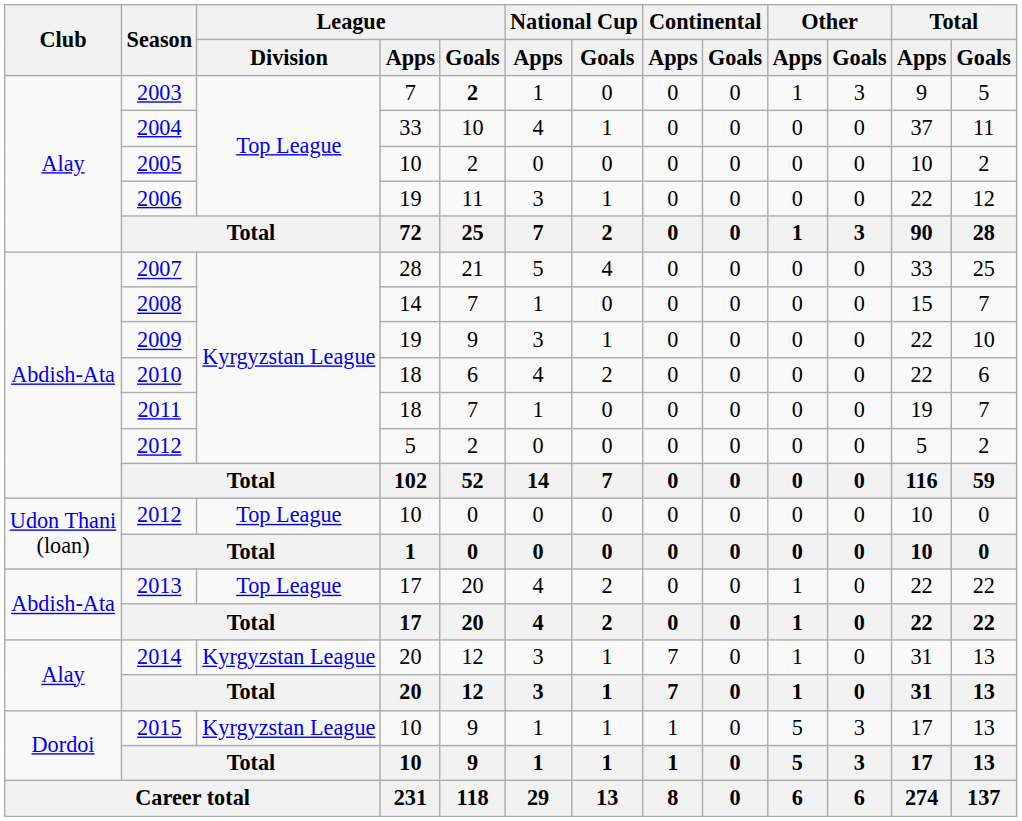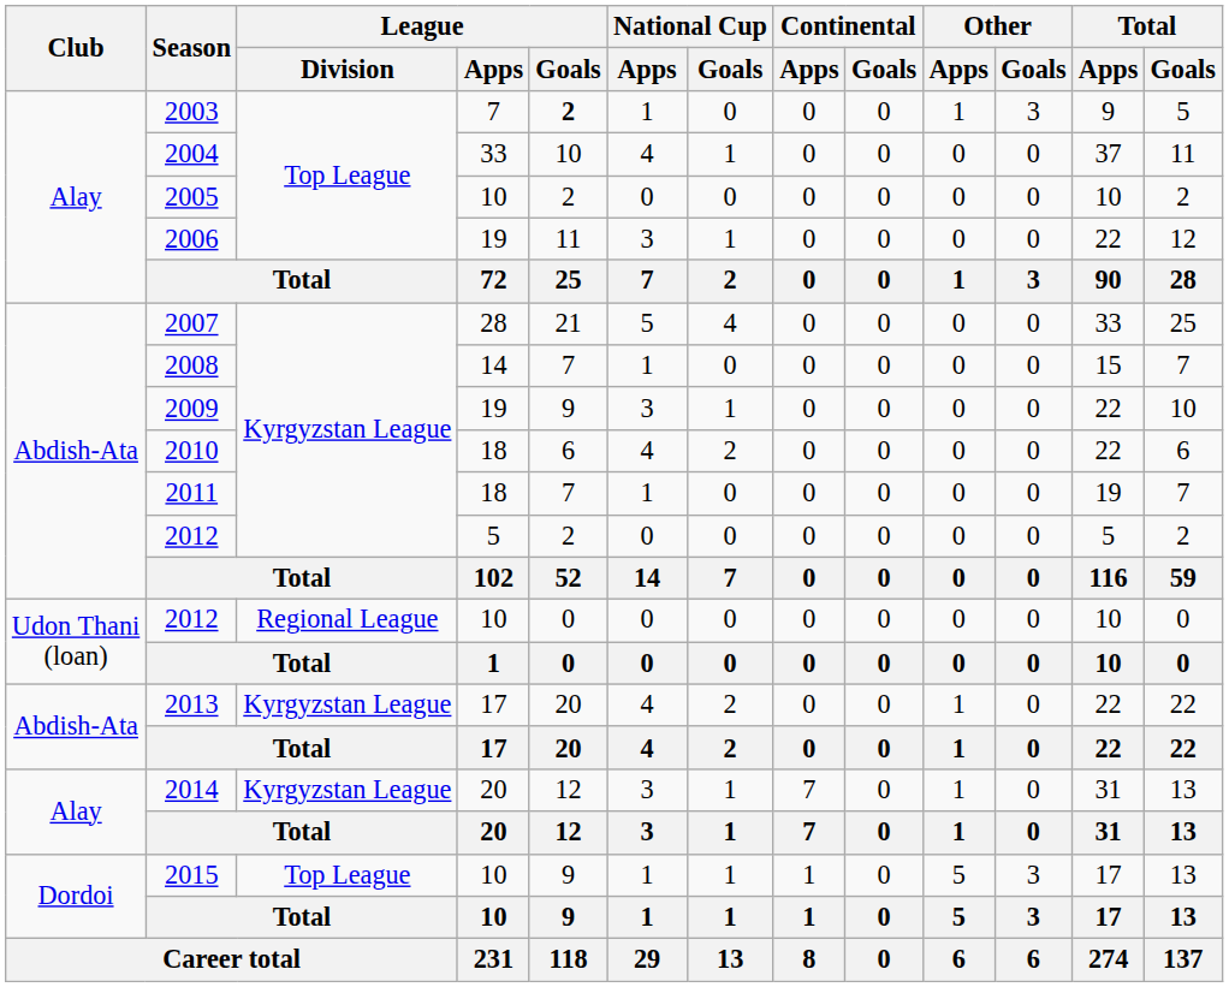2012 / 10 | League / Division: Top League -> Regional League
2013 | League / Division: Top League -> Kyrgyzstan League
2015 | League / Division: Kyrgyzstan League -> Top League
